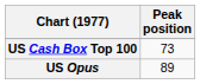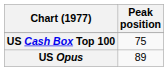US Cash Box Top 100 | Peak position: 73 -> 75
